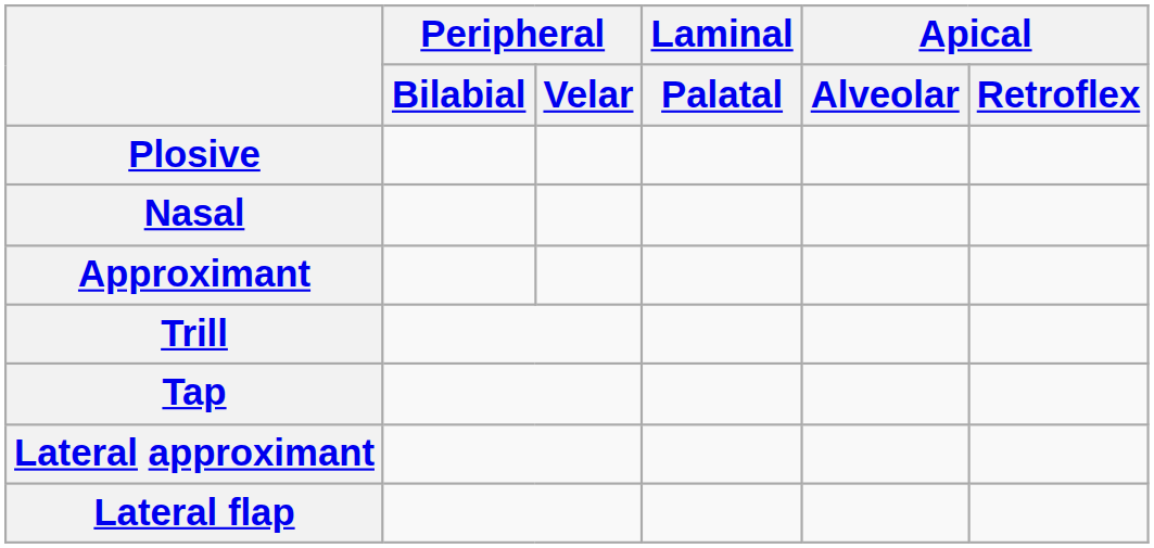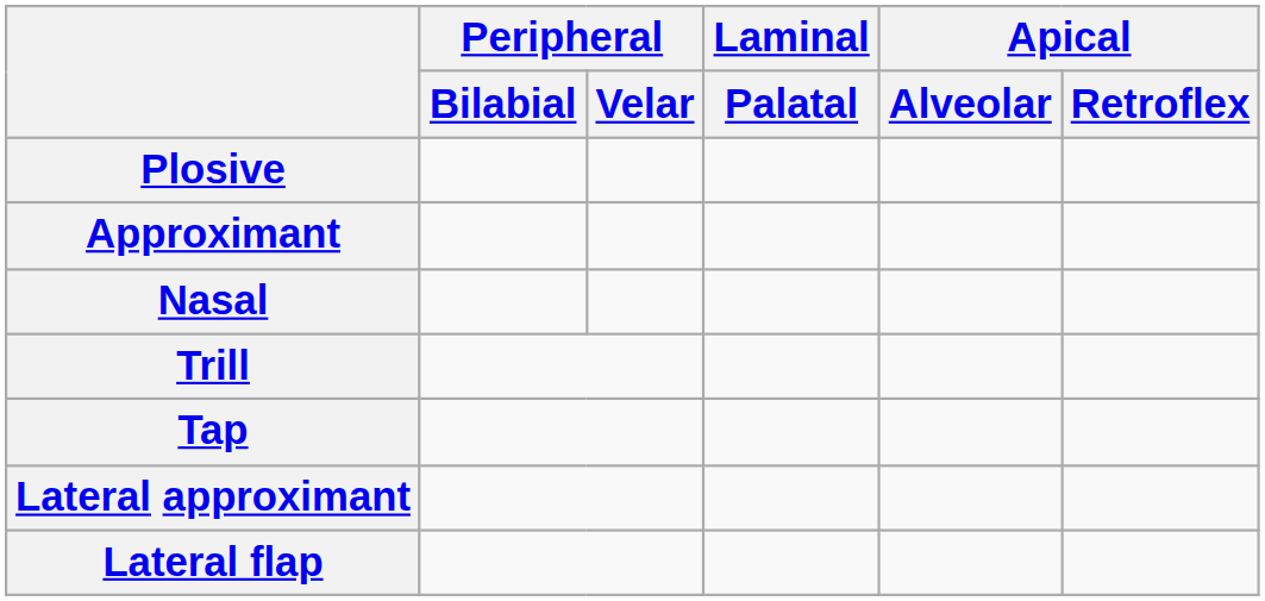rows swapped: Nasal <-> Approximant
